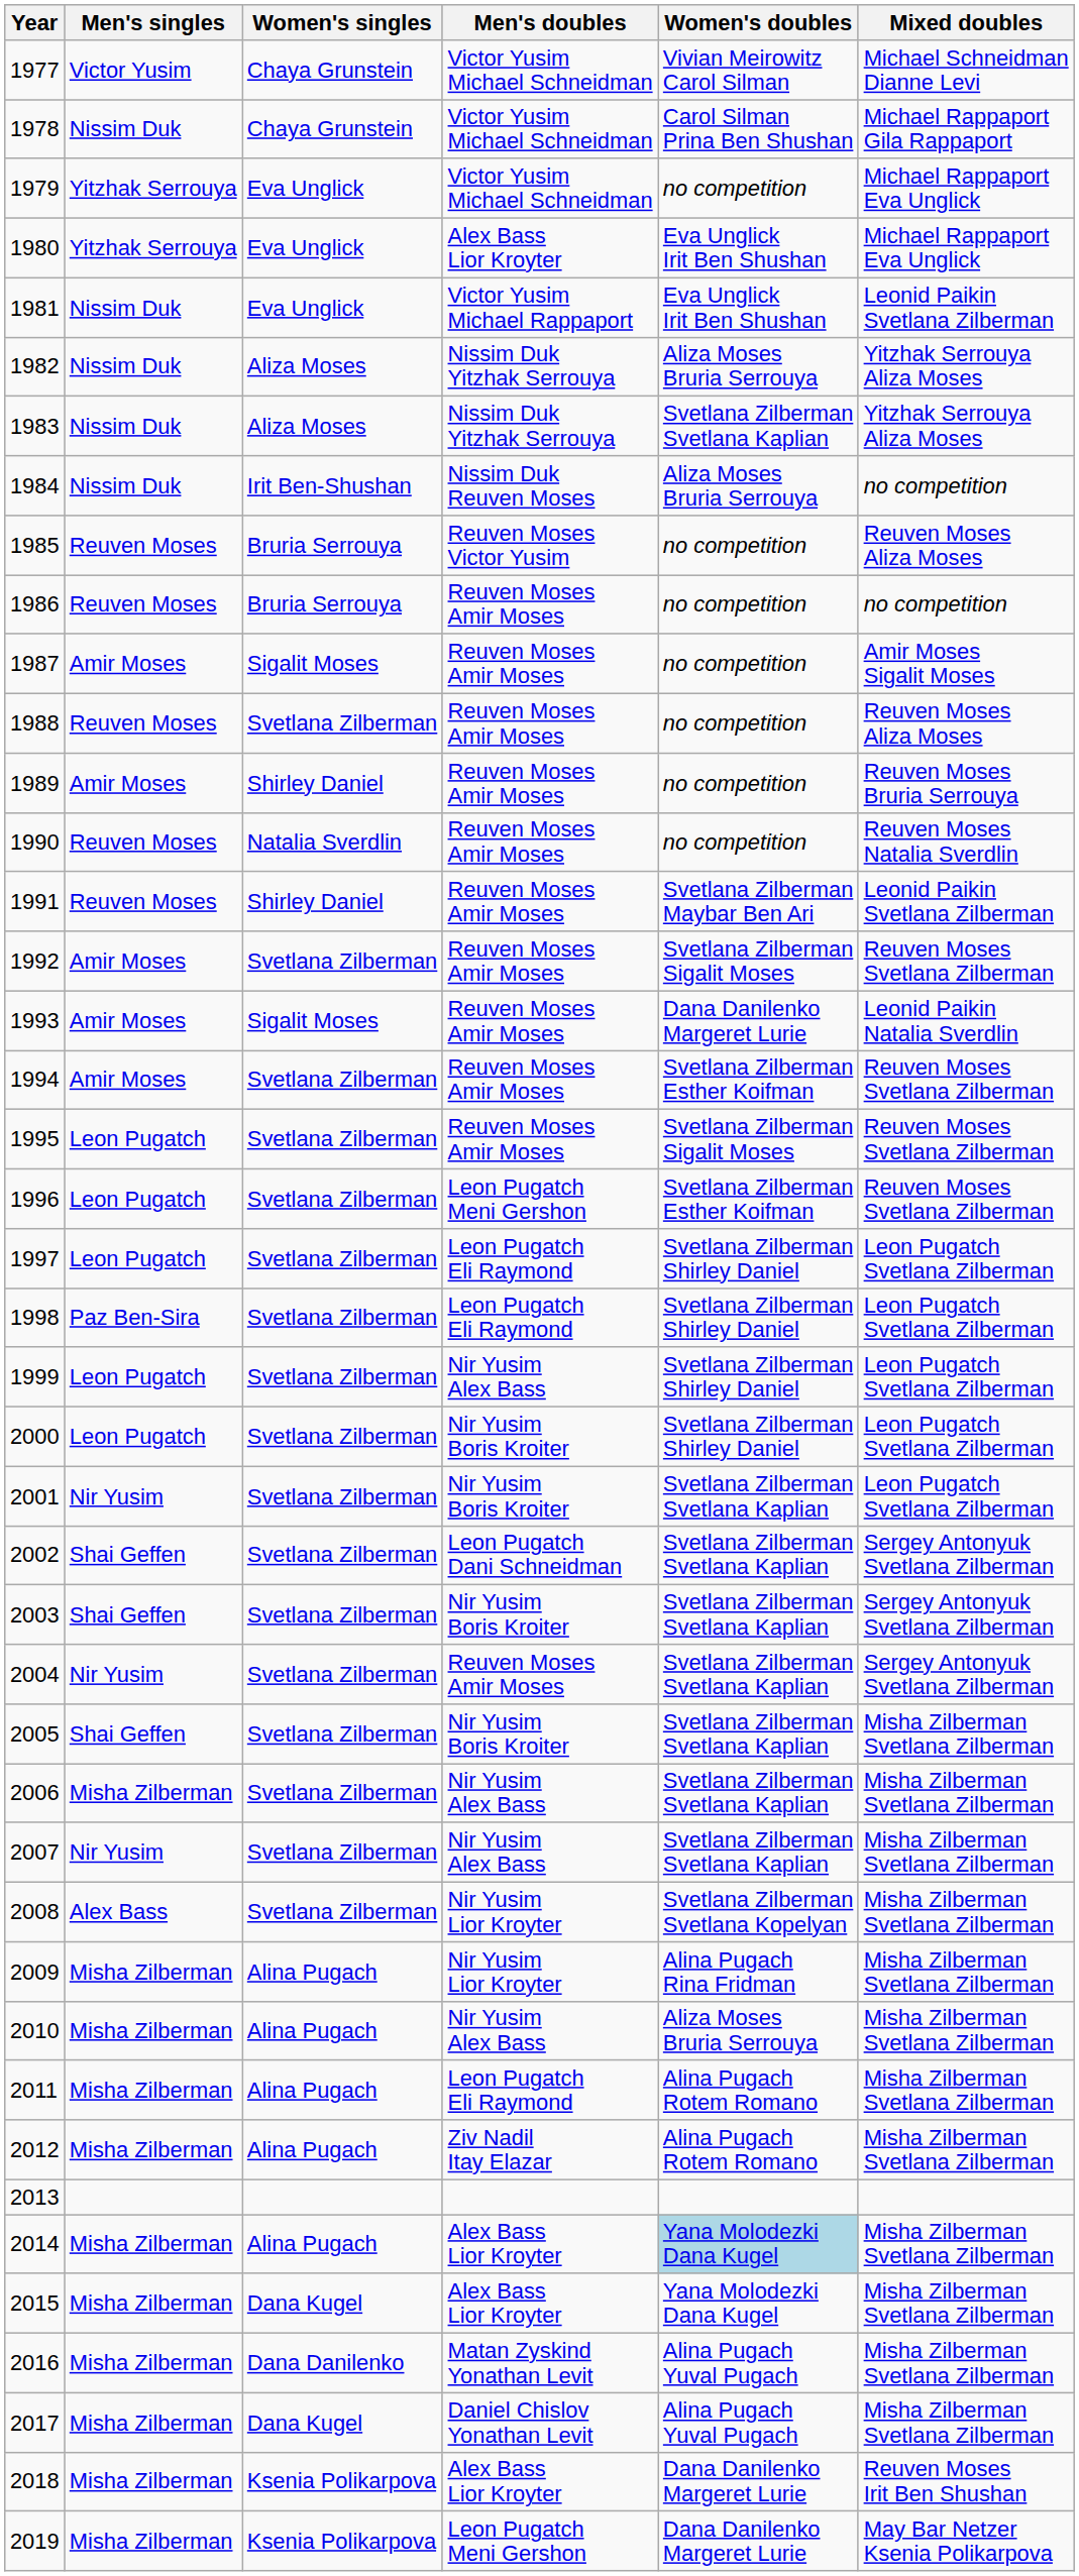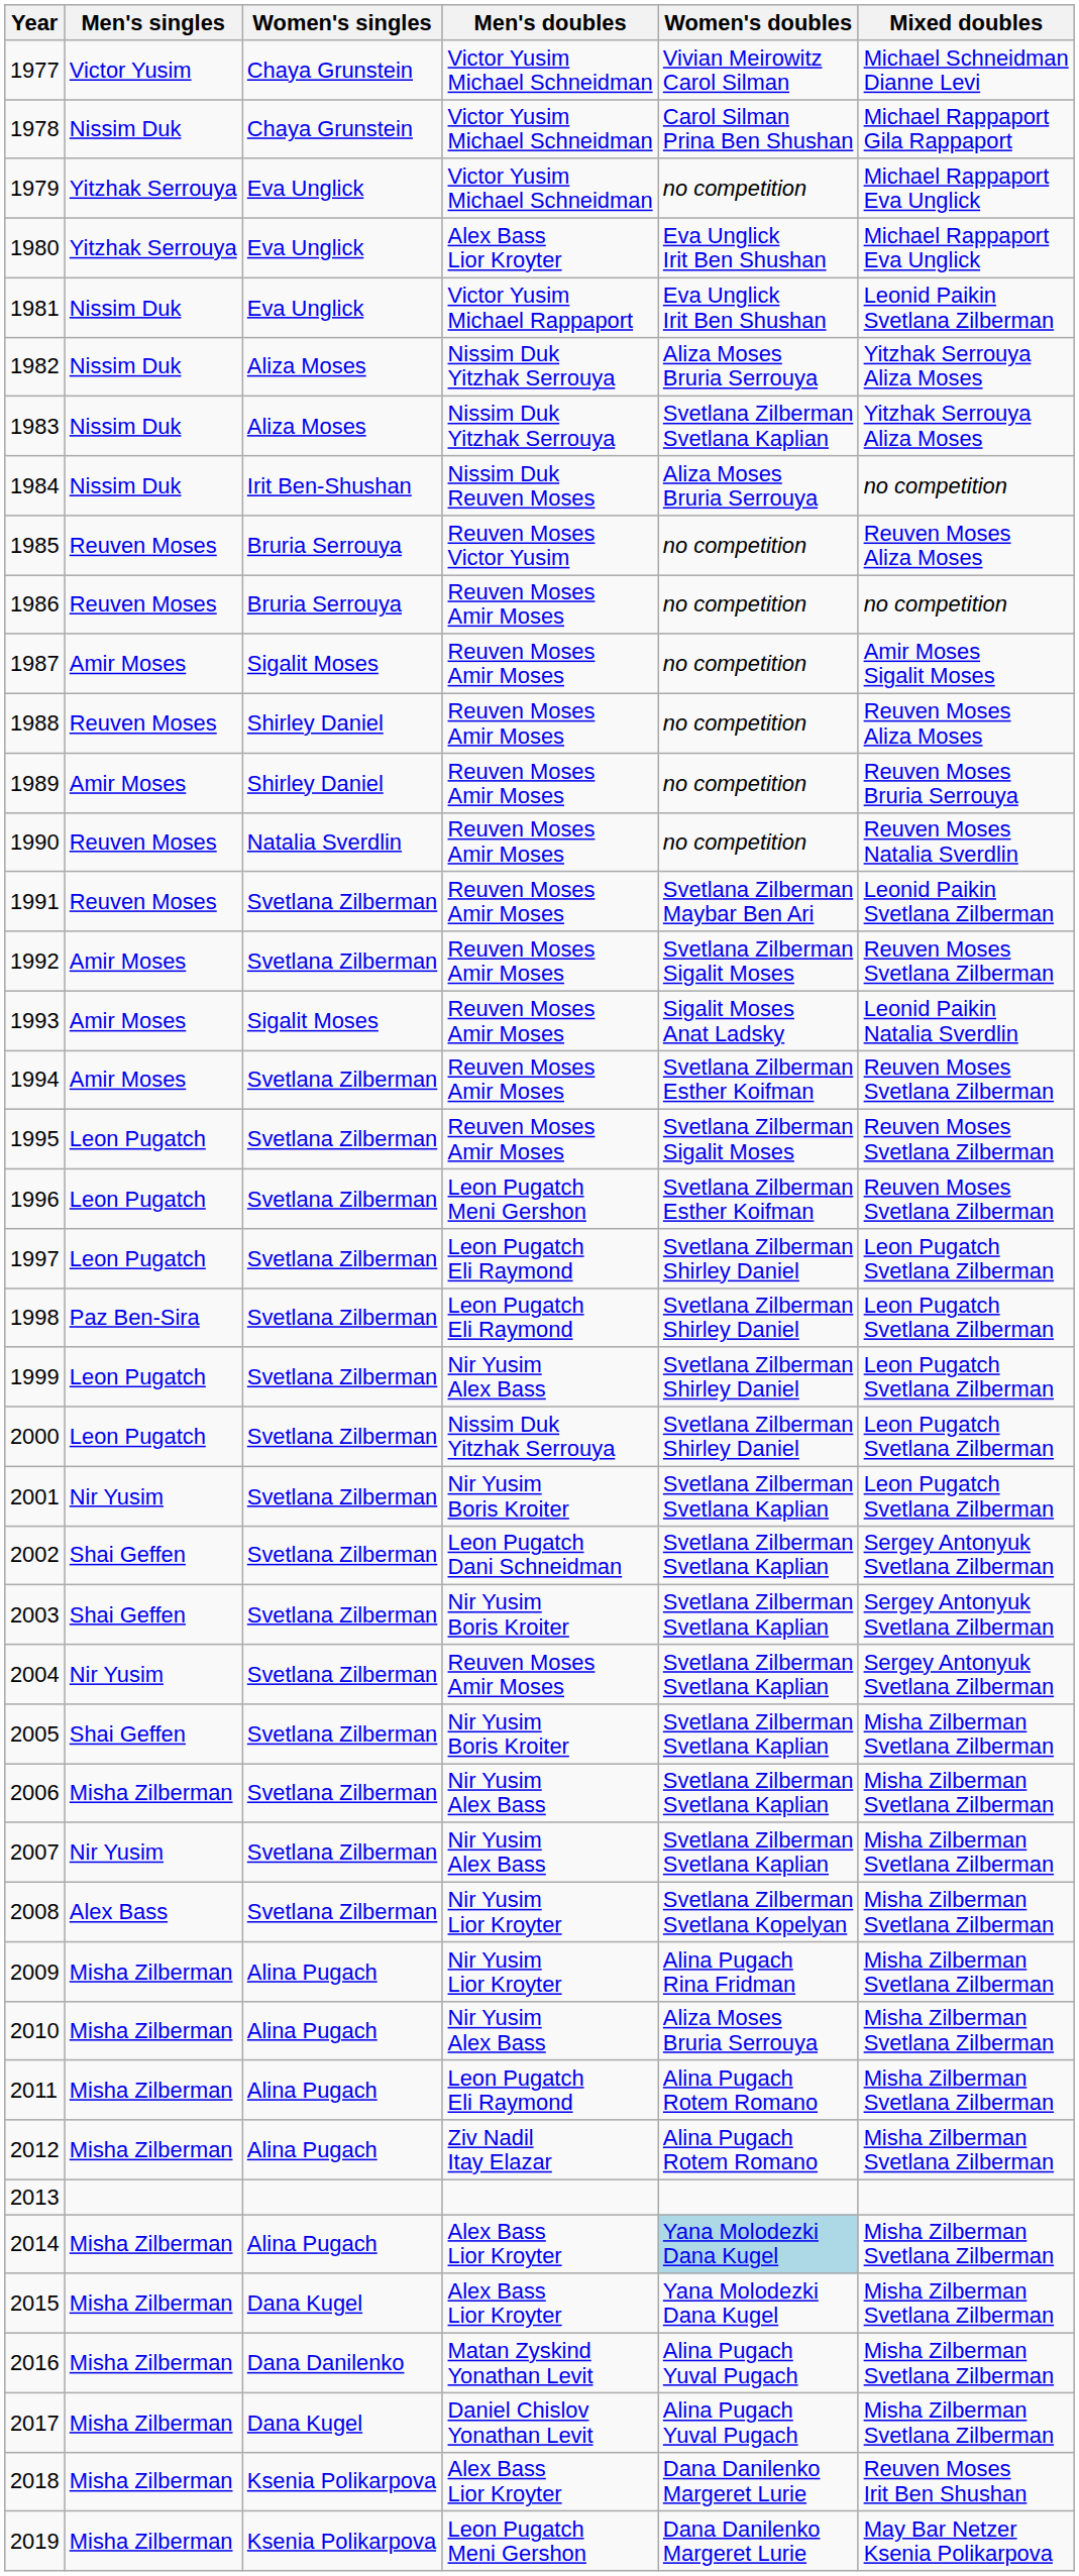1988 | Women's singles: Svetlana Zilberman -> Shirley Daniel
1991 | Women's singles: Shirley Daniel -> Svetlana Zilberman
1993 | Women's doubles: Dana Danilenko Margeret Lurie -> Sigalit Moses Anat Ladsky
2000 | Men's doubles: Nir Yusim Boris Kroiter -> Nissim Duk Yitzhak Serrouya
